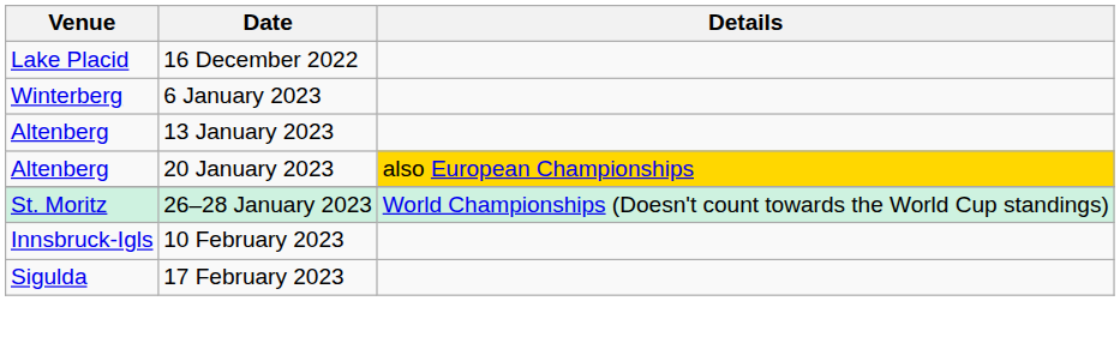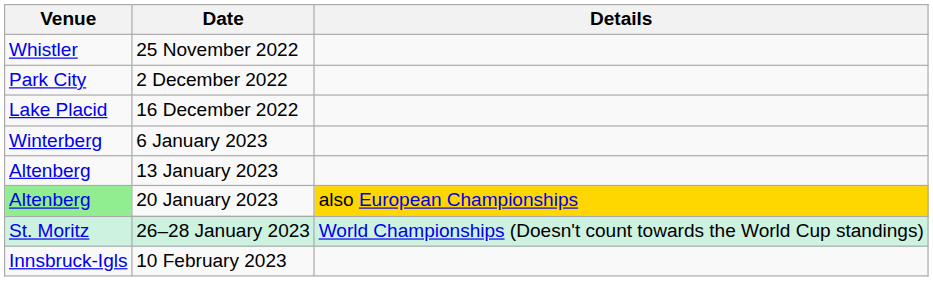+ row: Whistler | 25 November 2022
+ row: Park City | 2 December 2022
20 January 2023 | Venue: no background -> lightgreen background
- row: Sigulda | 17 February 2023
